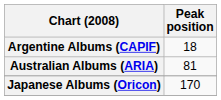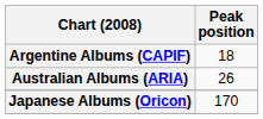Australian Albums (ARIA) | Peak position: 81 -> 26
